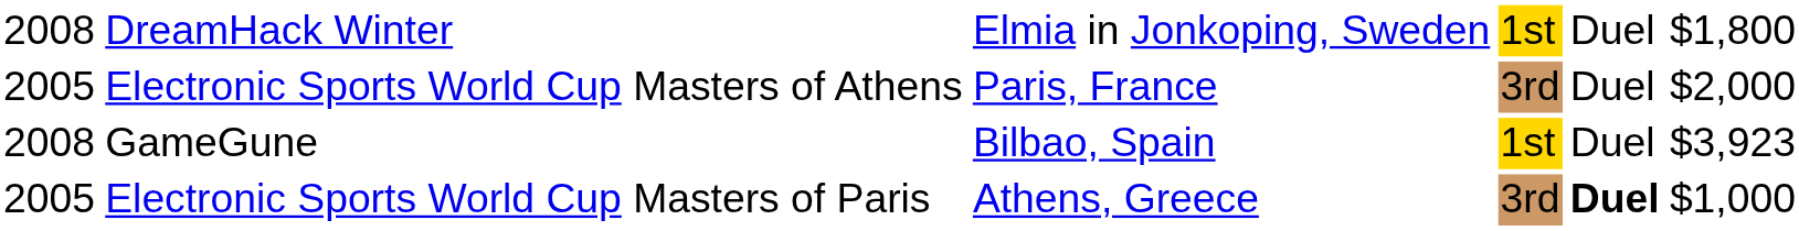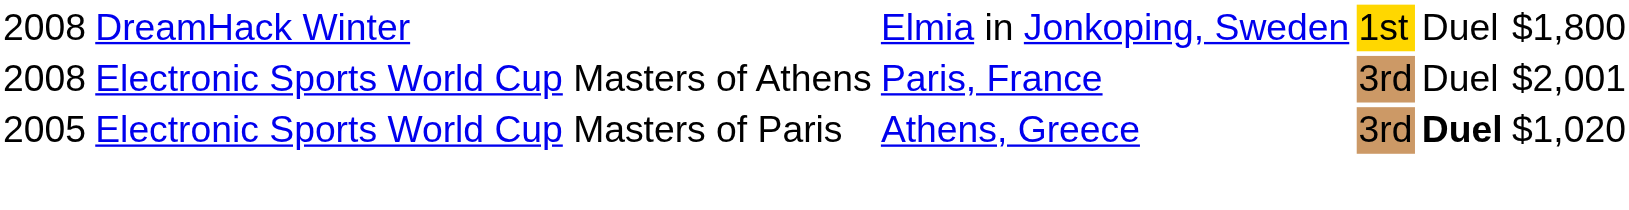Electronic Sports World Cup Masters of Athens | column 1: 2005 -> 2008
Electronic Sports World Cup Masters of Athens | column 6: $2,000 -> $2,001
- row: 2008 | GameGune | Bilbao, Spain | 1st | Duel | $3,923
Electronic Sports World Cup Masters of Paris | column 6: $1,000 -> $1,020
